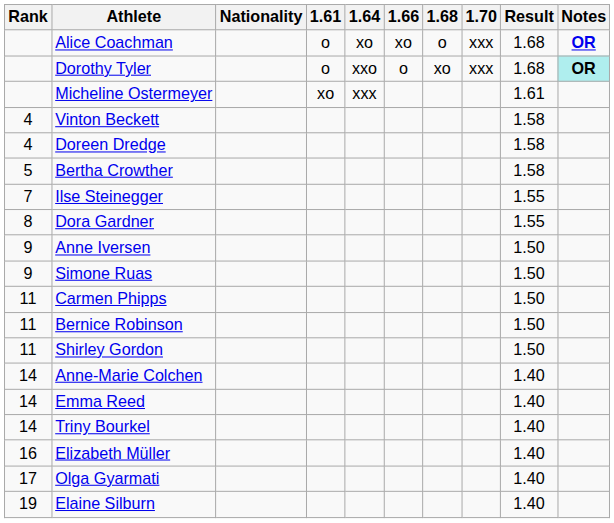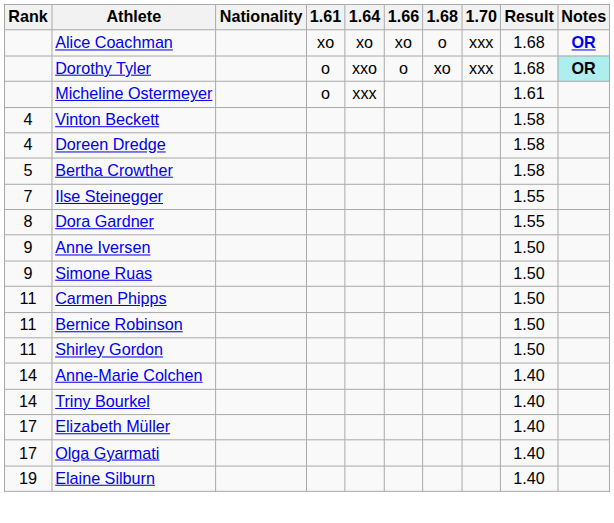Alice Coachman | 1.61: o -> xo
Micheline Ostermeyer | 1.61: xo -> o
- row: 14 | Emma Reed | 1.40
Elizabeth Müller | Rank: 16 -> 17
